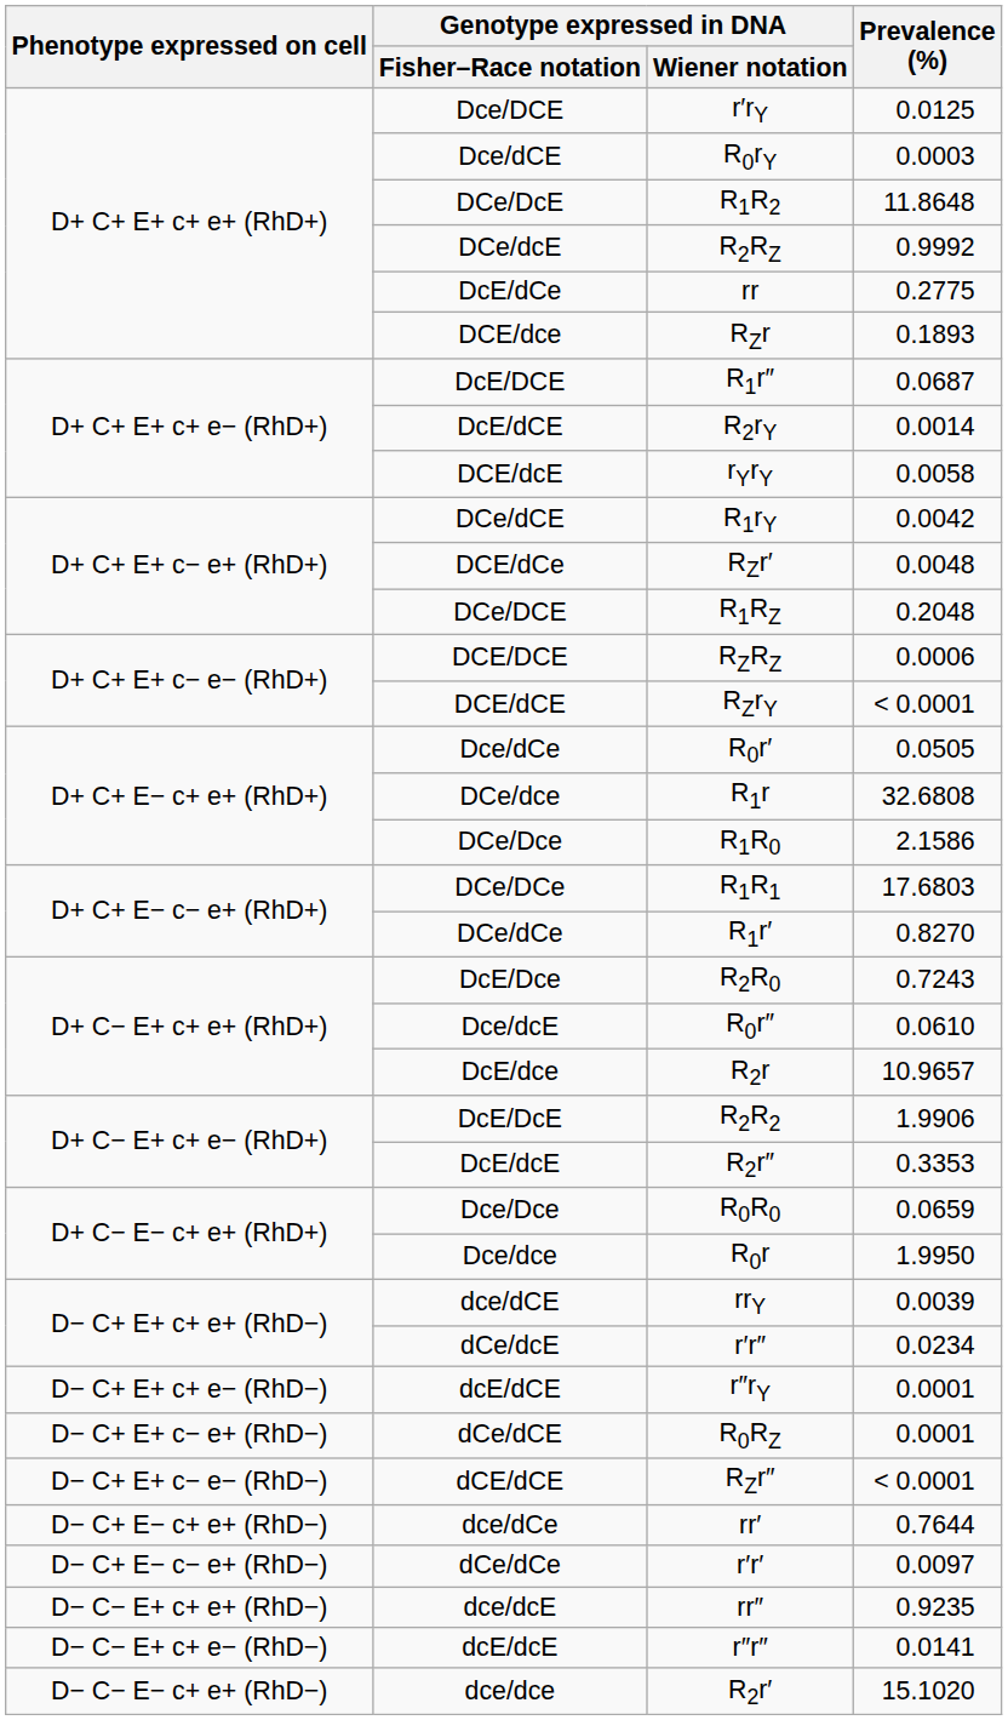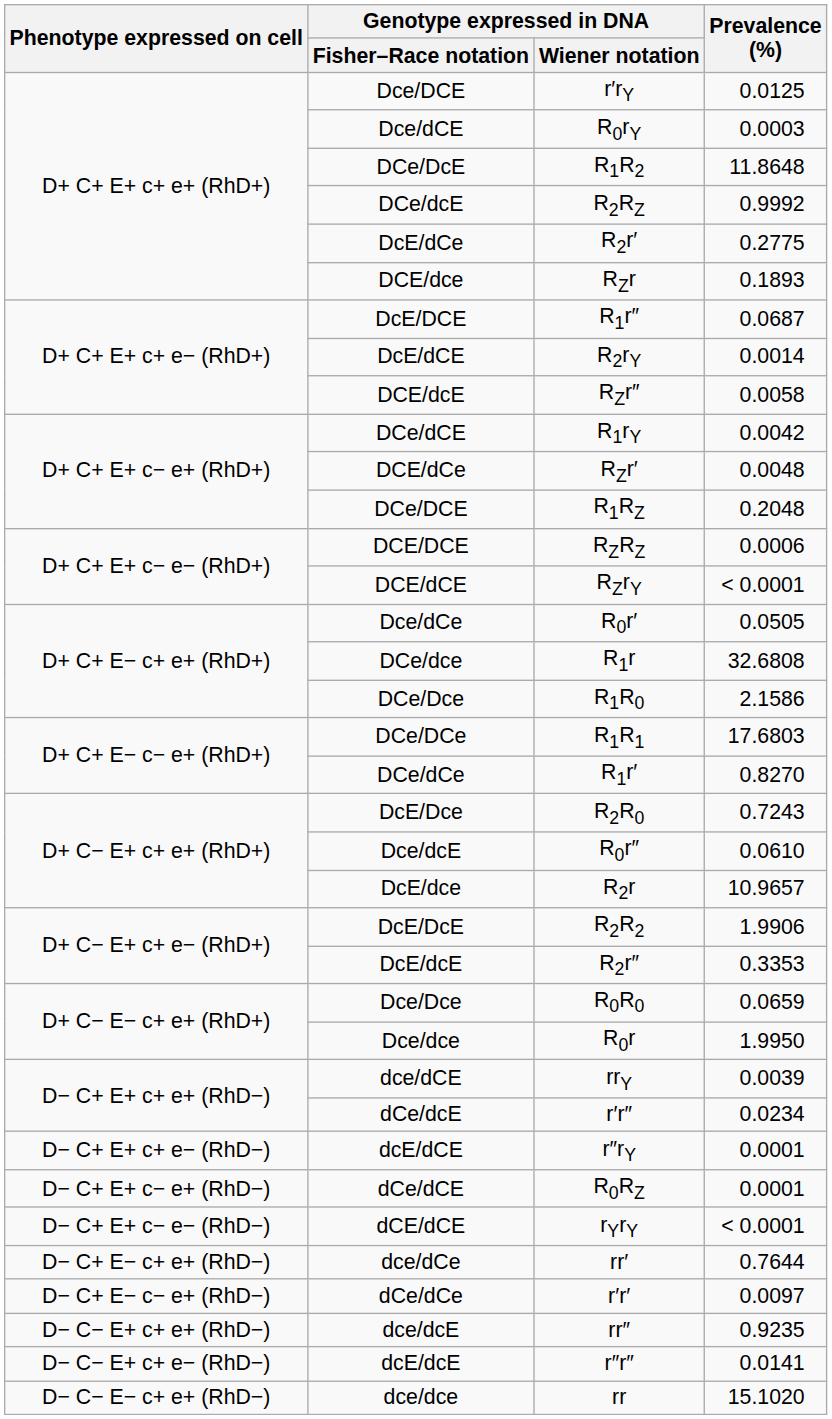DcE/dCe | Genotype expressed in DNA / Wiener notation: rr -> R2r′
DCE/dcE | Genotype expressed in DNA / Wiener notation: rYrY -> RZr″
dCE/dCE | Genotype expressed in DNA / Wiener notation: RZr″ -> rYrY
dce/dce | Genotype expressed in DNA / Wiener notation: R2r′ -> rr
